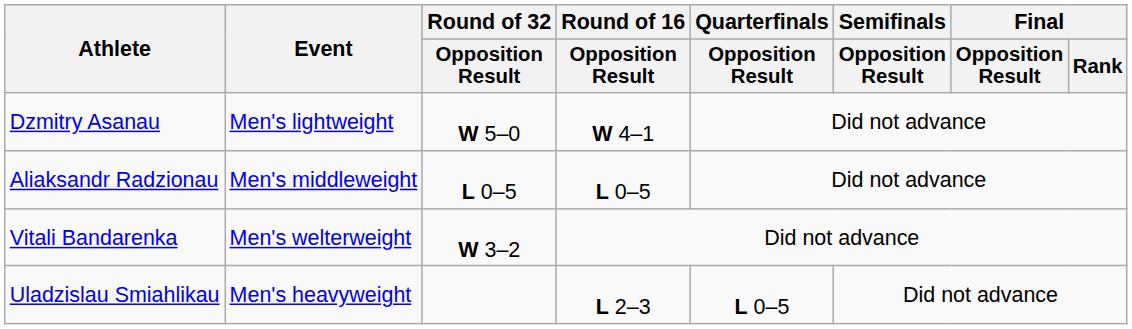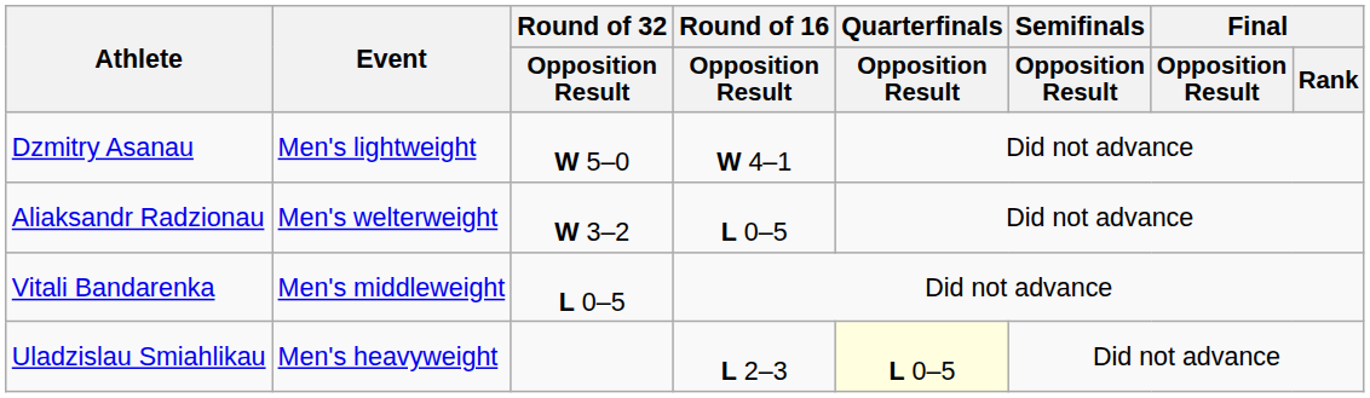Aliaksandr Radzionau | Event: Men's middleweight -> Men's welterweight
Aliaksandr Radzionau | Round of 32 / Opposition Result: L 0–5 -> W 3–2
Vitali Bandarenka | Event: Men's welterweight -> Men's middleweight
Vitali Bandarenka | Round of 32 / Opposition Result: W 3–2 -> L 0–5
Uladzislau Smiahlikau | Quarterfinals / Opposition Result: no background -> lightyellow background
